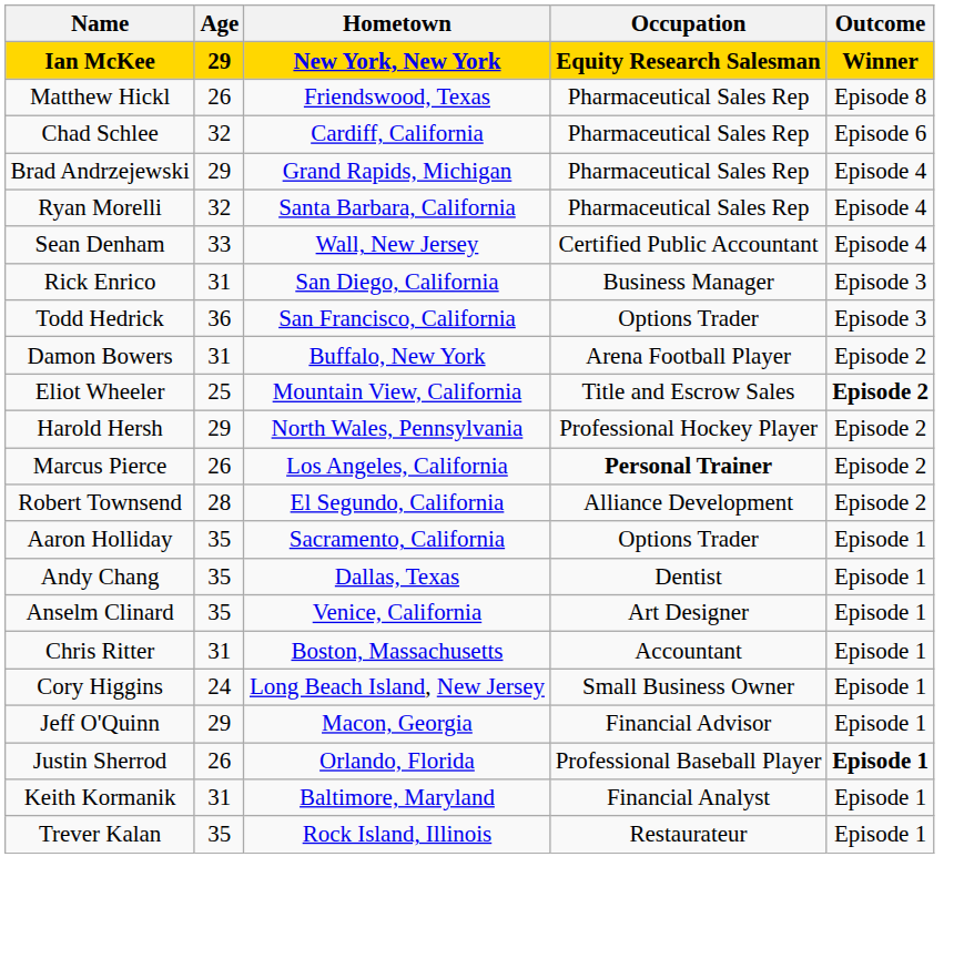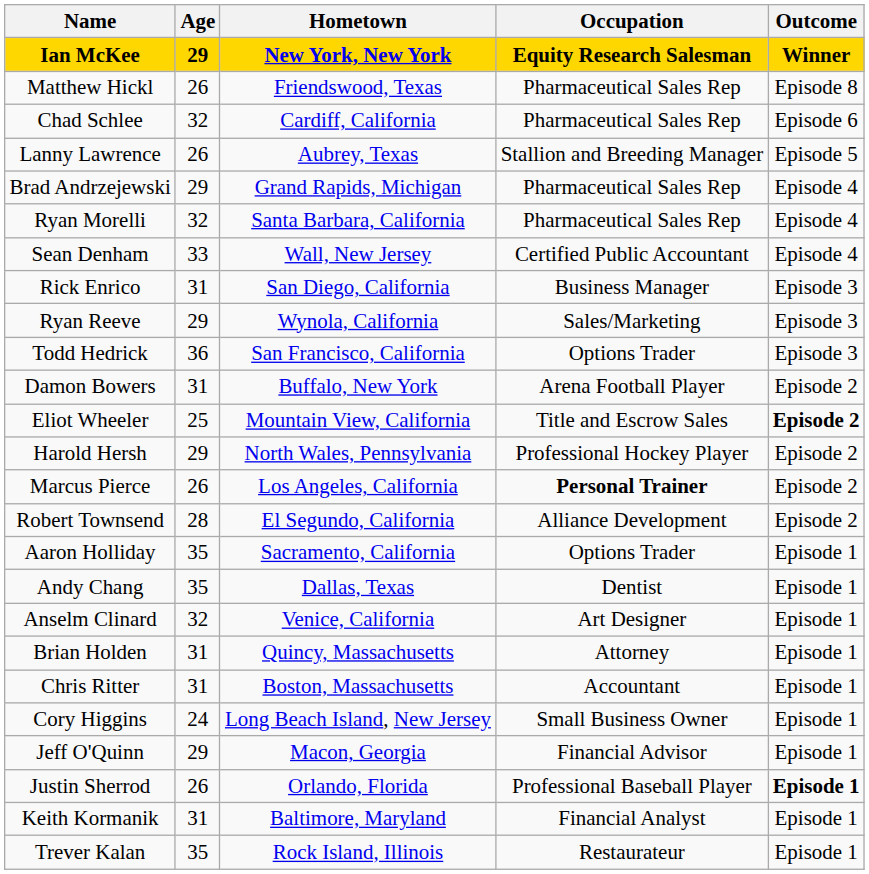+ row: Lanny Lawrence | 26 | Aubrey, Texas | Stallion and Breeding Manager | Episode 5
+ row: Ryan Reeve | 29 | Wynola, California | Sales/Marketing | Episode 3
Anselm Clinard | Age: 35 -> 32
+ row: Brian Holden | 31 | Quincy, Massachusetts | Attorney | Episode 1
